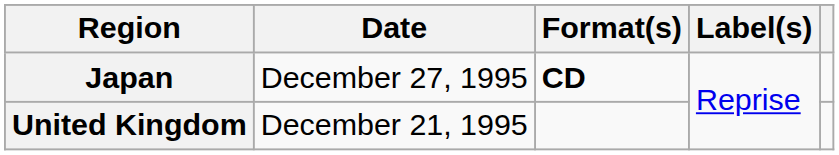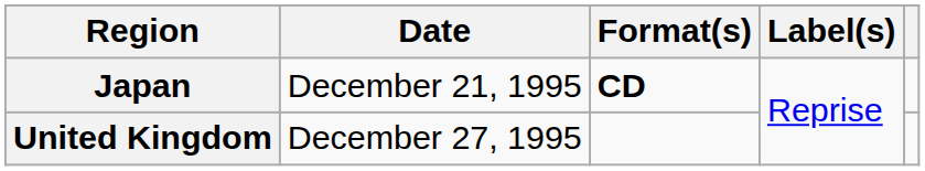Japan | Date: December 27, 1995 -> December 21, 1995
United Kingdom | Date: December 21, 1995 -> December 27, 1995
